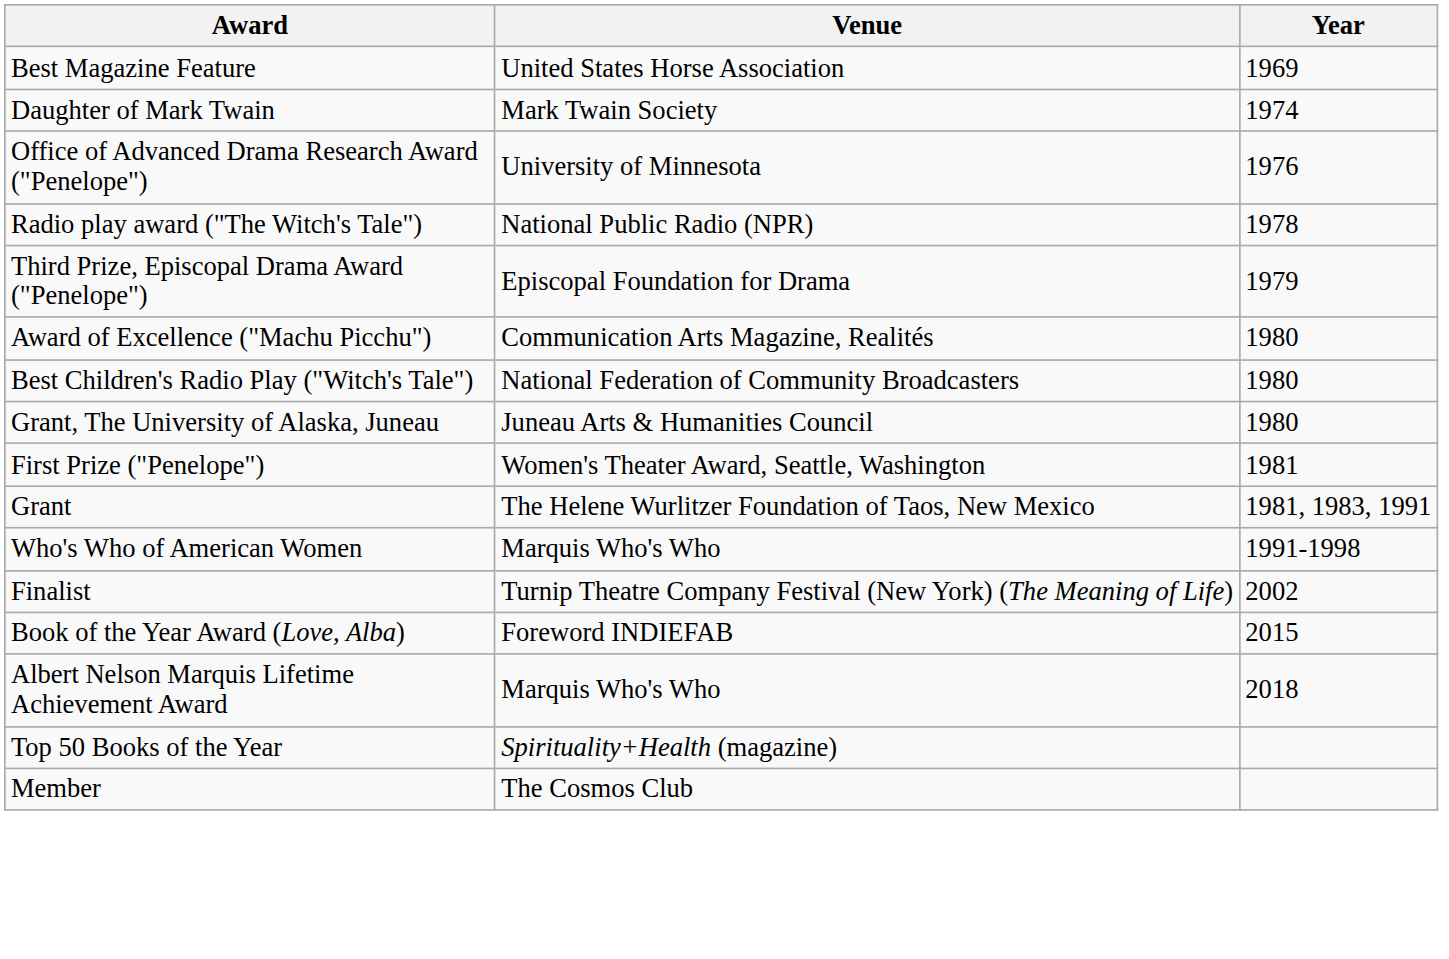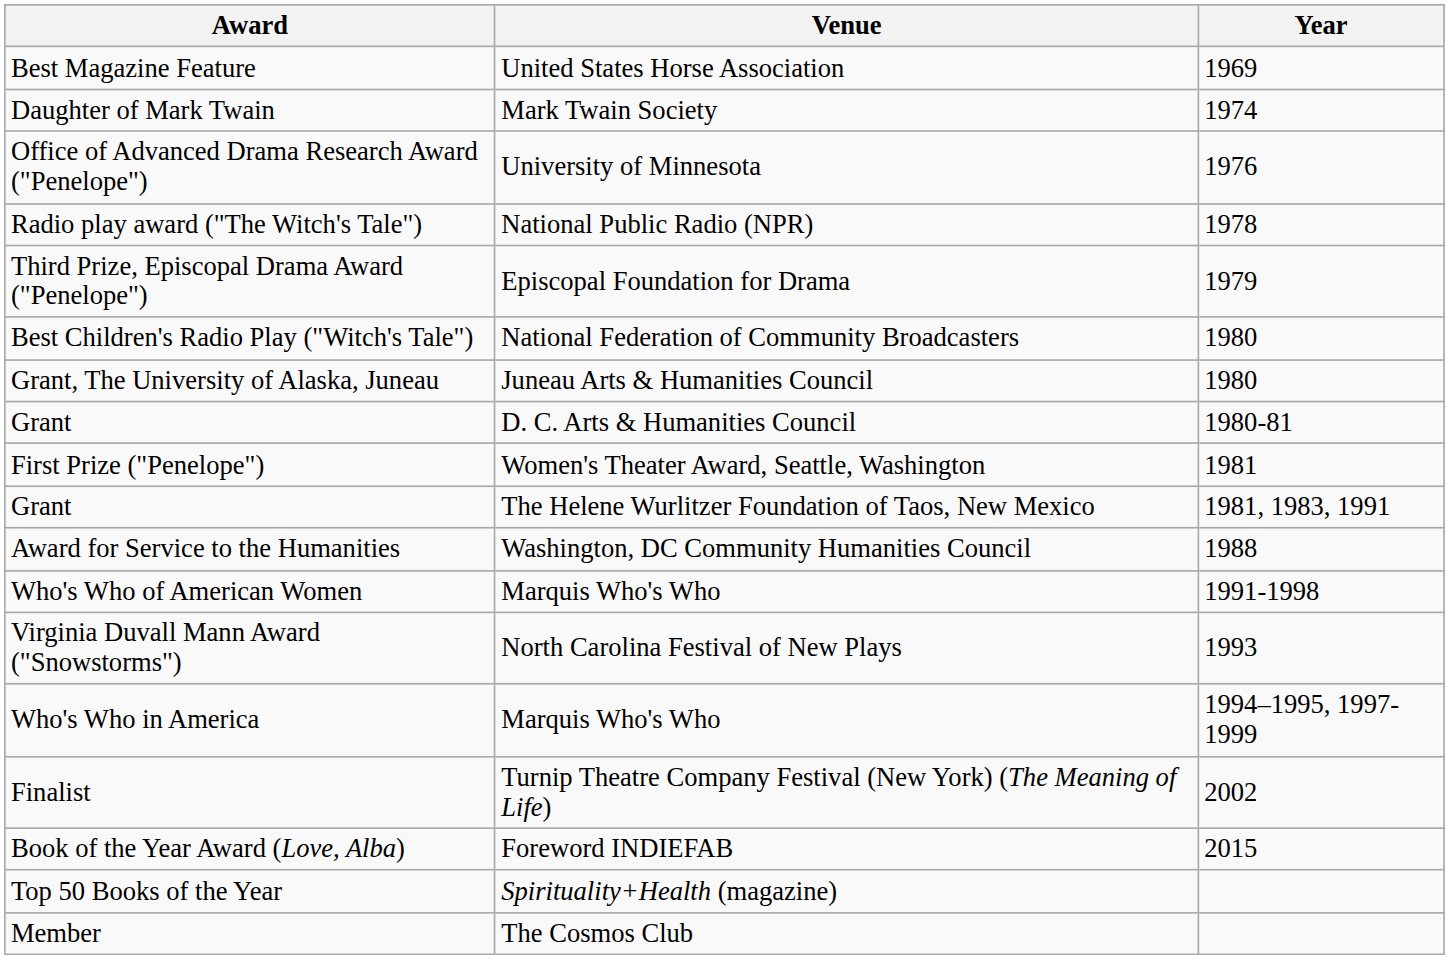- row: Award of Excellence ("Machu Picchu") | Communication Arts Magazine, Realités | 1980
+ row: Grant | D. C. Arts & Humanities Council | 1980-81
+ row: Award for Service to the Humanities | Washington, DC Community Humanities Council | 1988
+ row: Virginia Duvall Mann Award ("Snowstorms") | North Carolina Festival of New Plays | 1993
+ row: Who's Who in America | Marquis Who's Who | 1994–1995, 1997-1999
- row: Albert Nelson Marquis Lifetime Achievement Award | Marquis Who's Who | 2018
